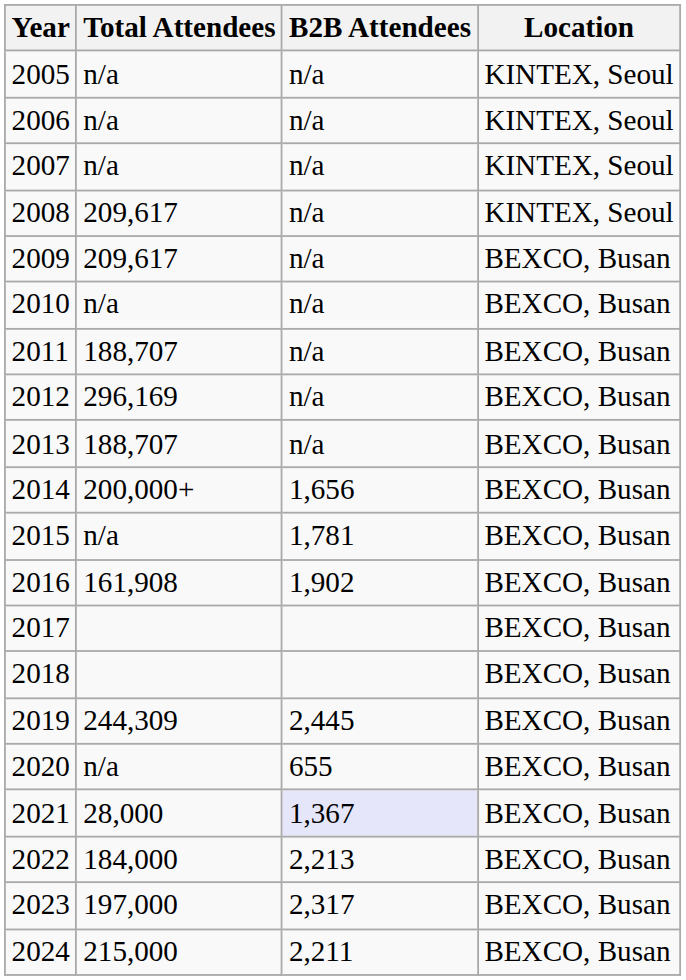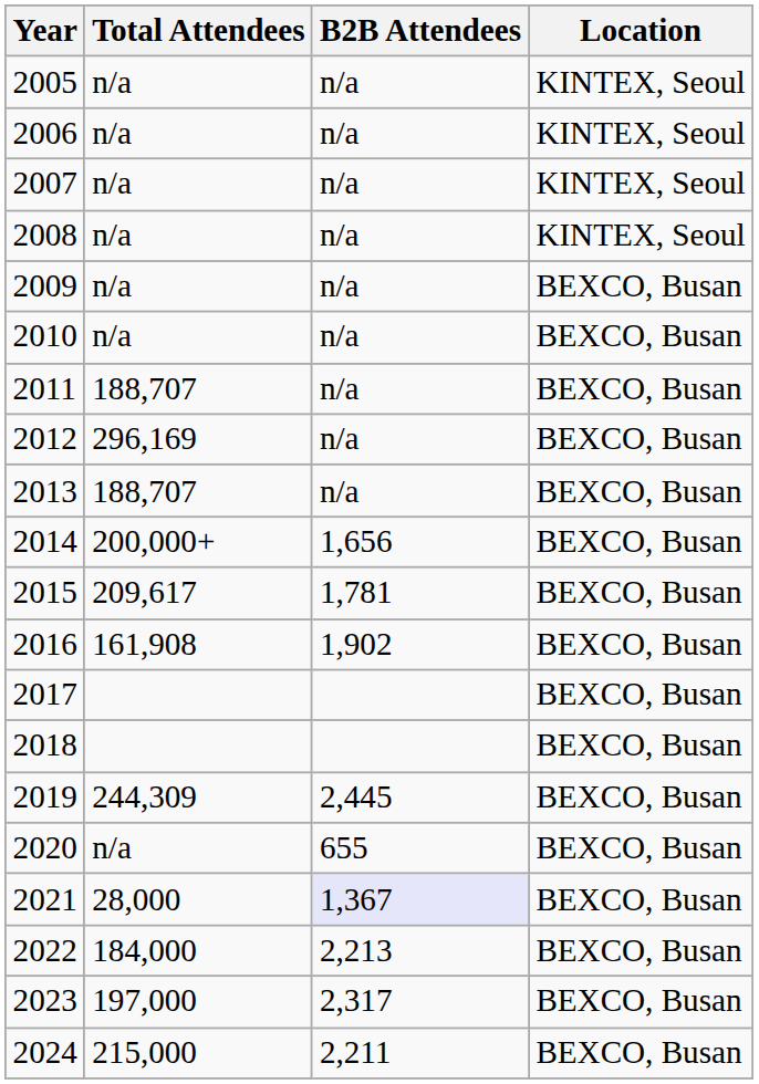2008 | Total Attendees: 209,617 -> n/a
2009 | Total Attendees: 209,617 -> n/a
2015 | Total Attendees: n/a -> 209,617
